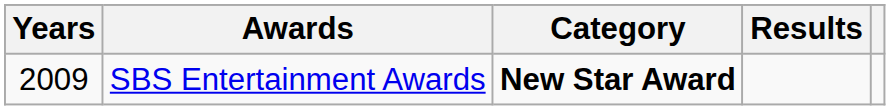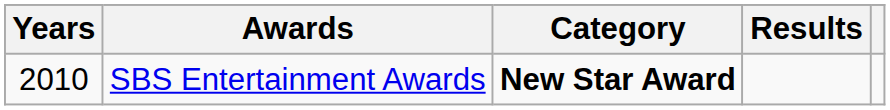SBS Entertainment Awards | Years: 2009 -> 2010
